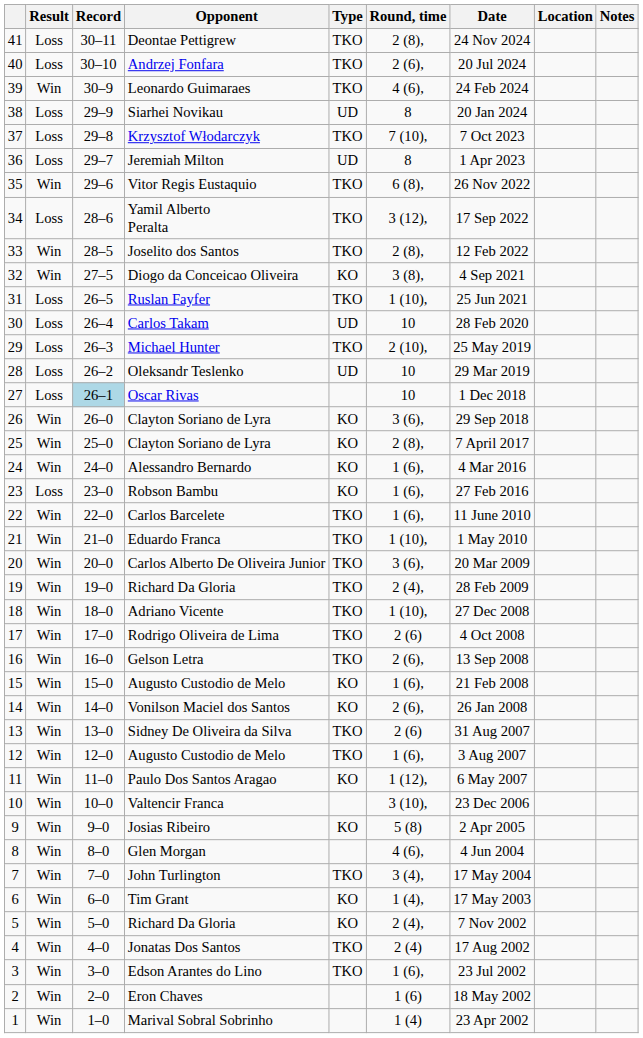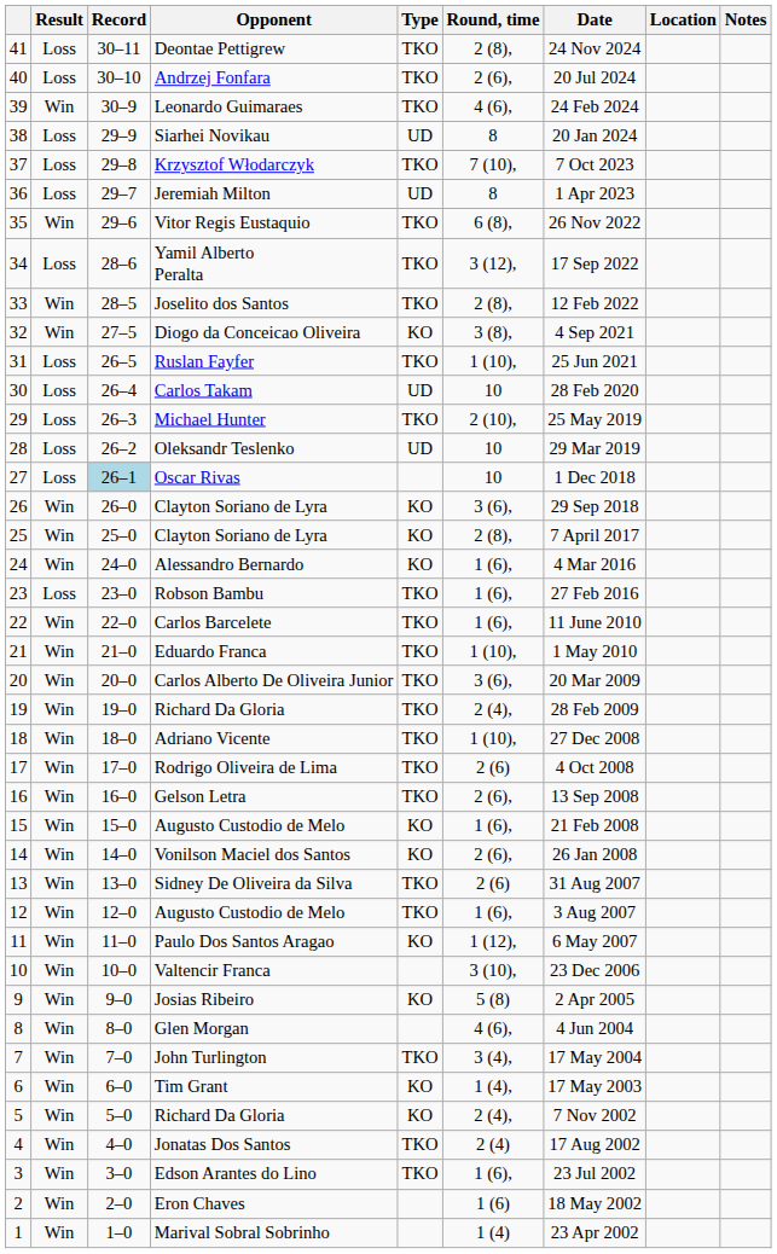Robson Bambu | Type: KO -> TKO
